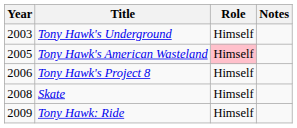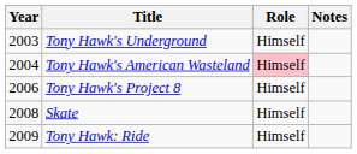Tony Hawk's American Wasteland | Year: 2005 -> 2004
